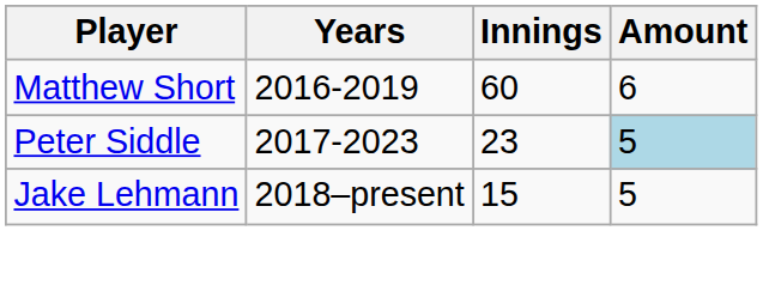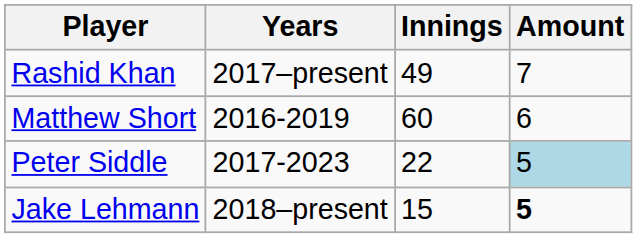+ row: Rashid Khan | 2017–present | 49 | 7
Peter Siddle | Innings: 23 -> 22
Jake Lehmann | Amount: normal -> bold
